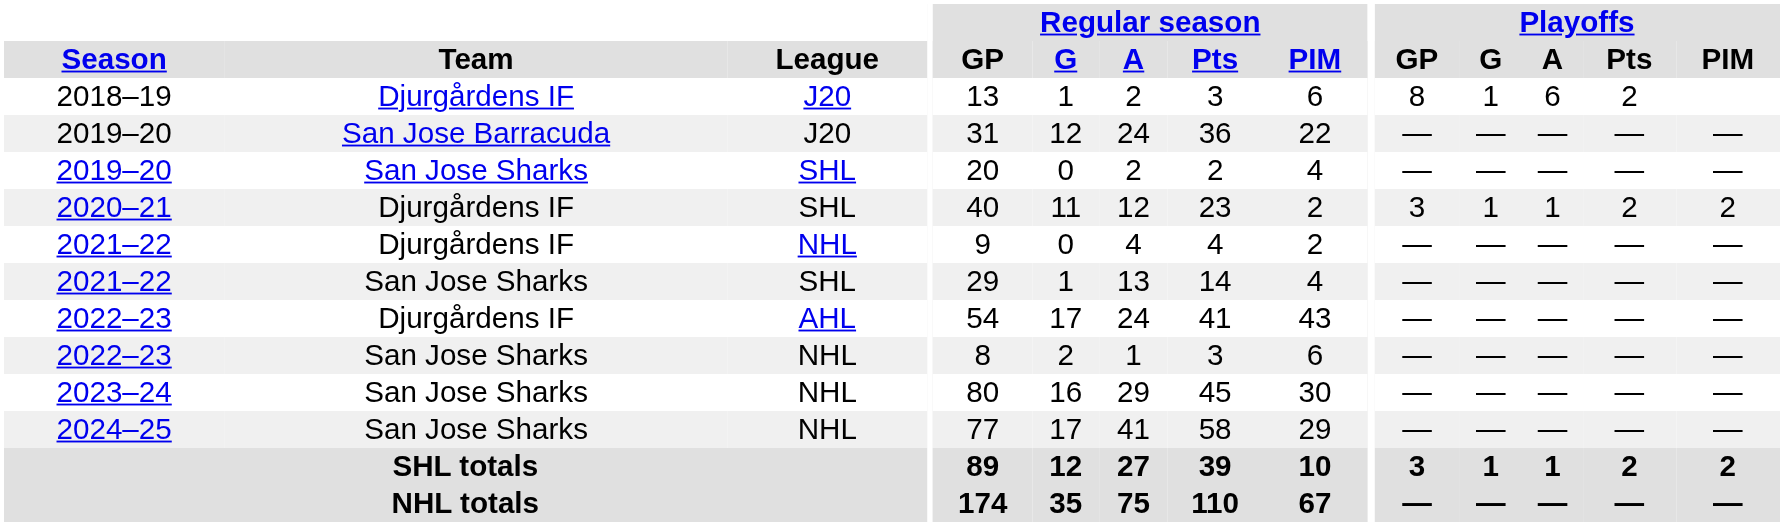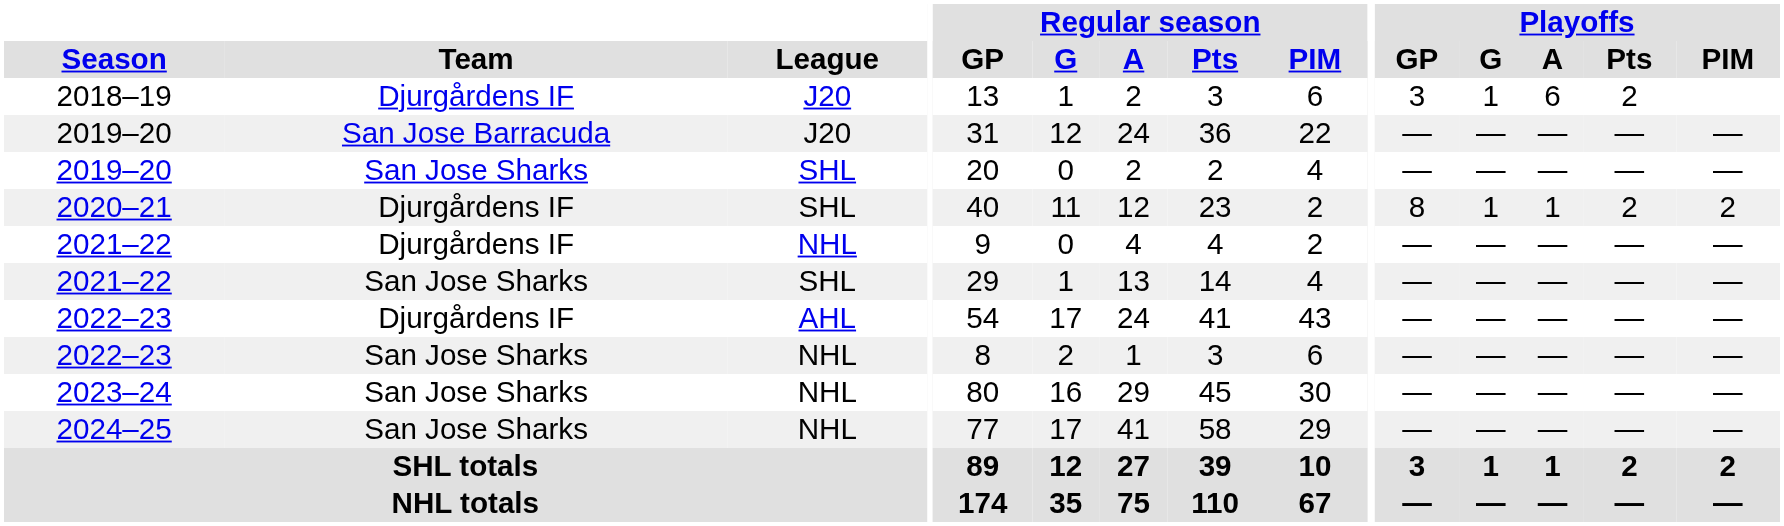2018–19 | Playoffs / GP: 8 -> 3
2020–21 | Playoffs / GP: 3 -> 8
